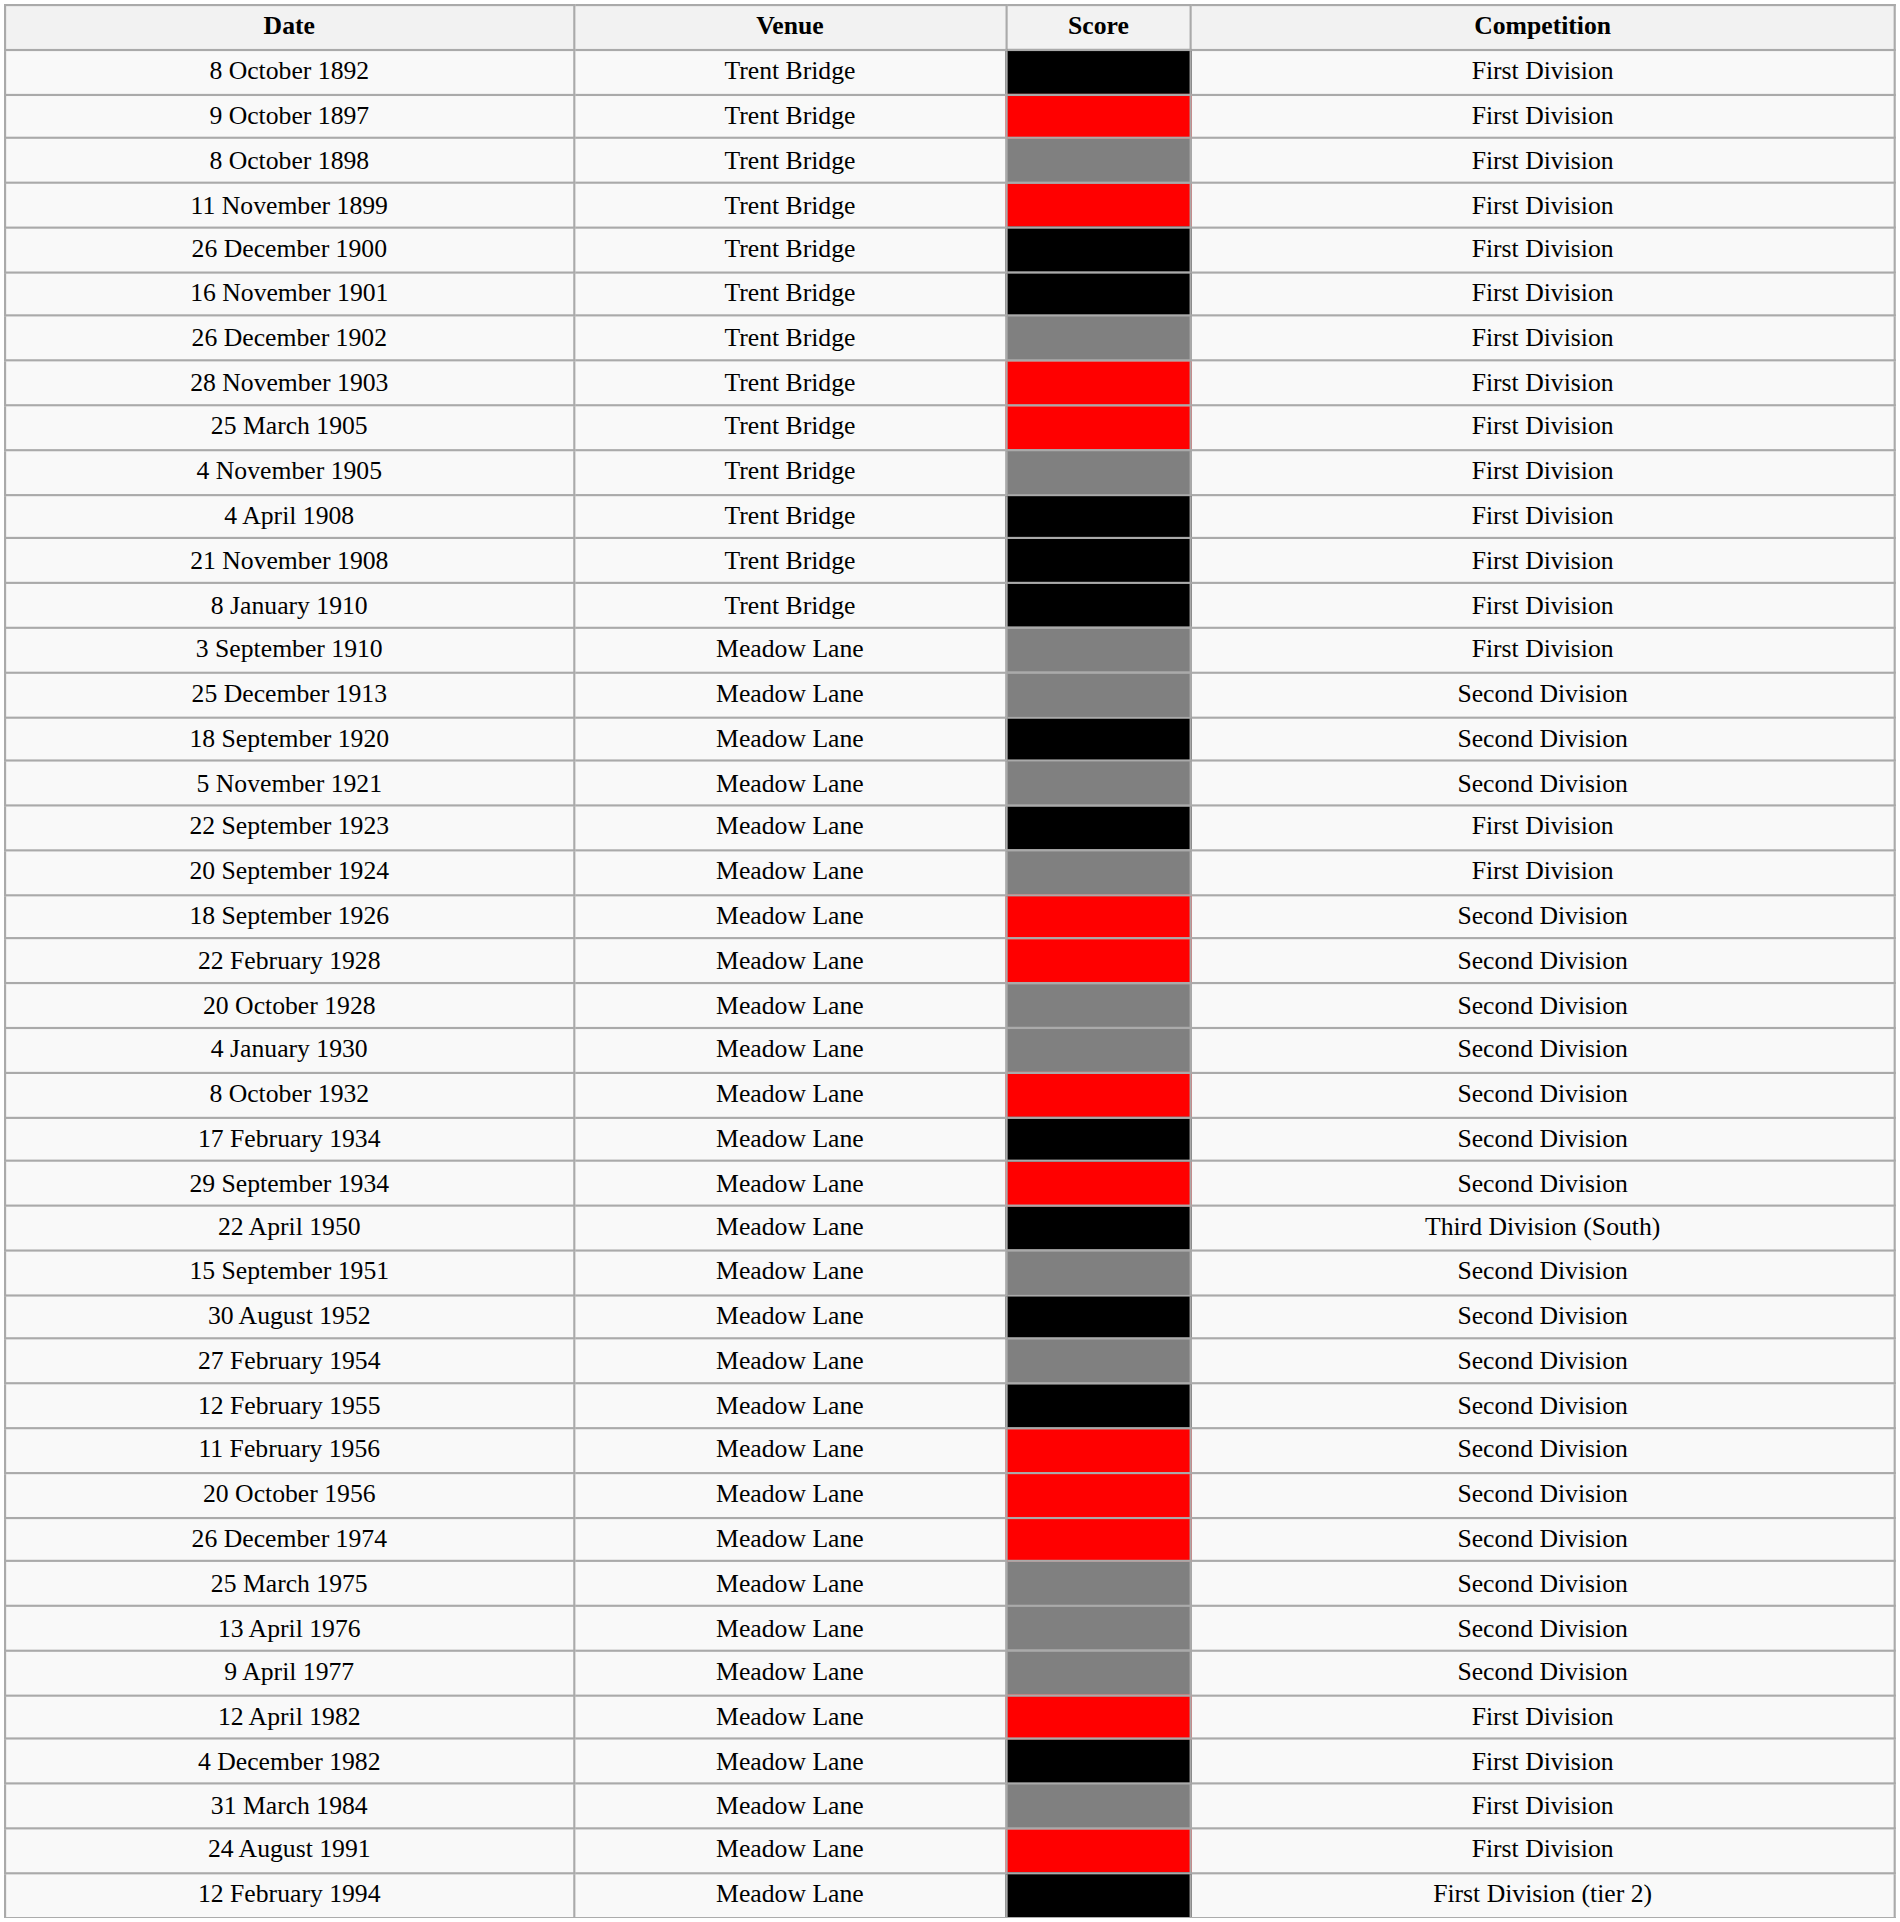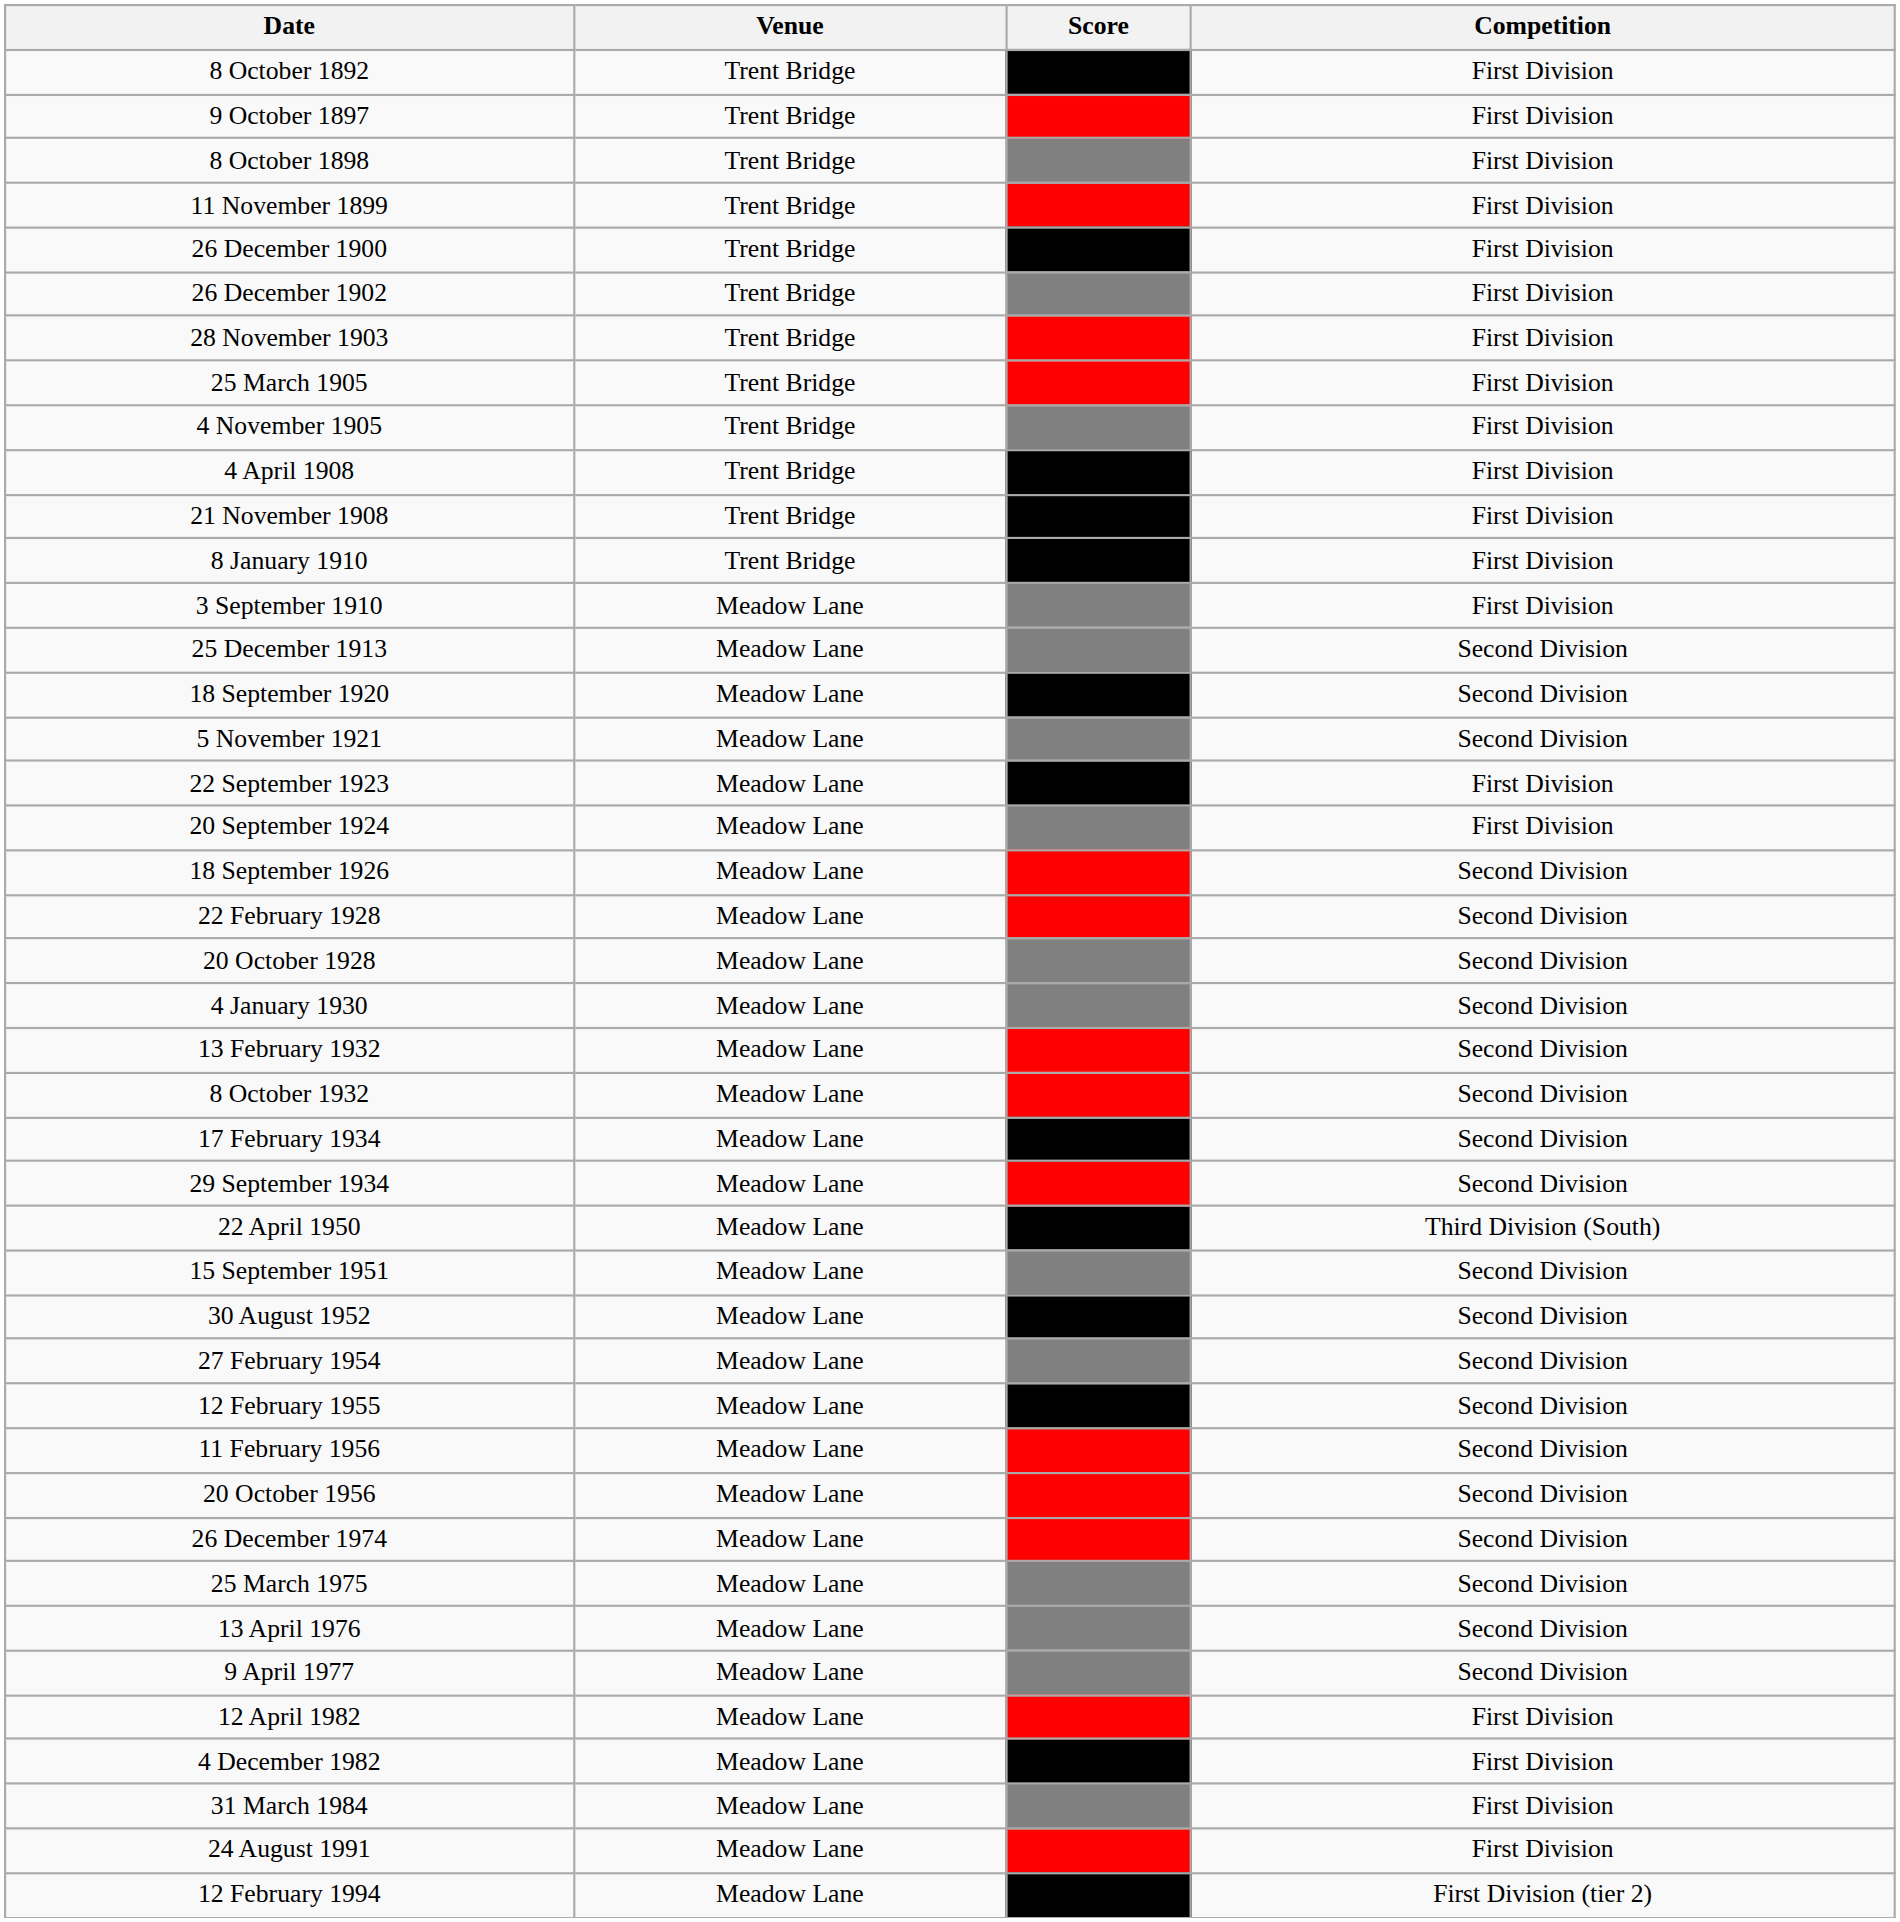- row: 16 November 1901 | Trent Bridge | First Division
+ row: 13 February 1932 | Meadow Lane | Second Division
